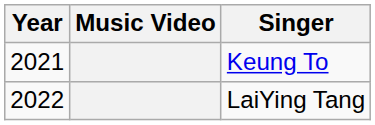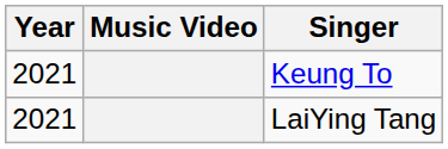LaiYing Tang | Year: 2022 -> 2021
